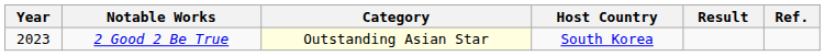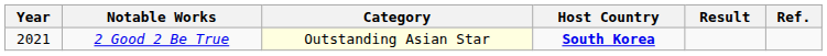2 Good 2 Be True | Year: 2023 -> 2021
2 Good 2 Be True | Host Country: normal -> bold
